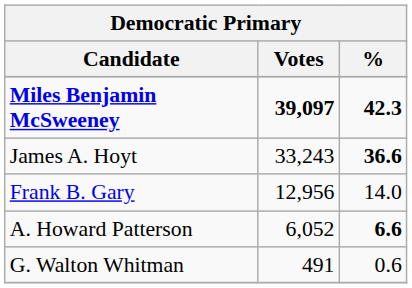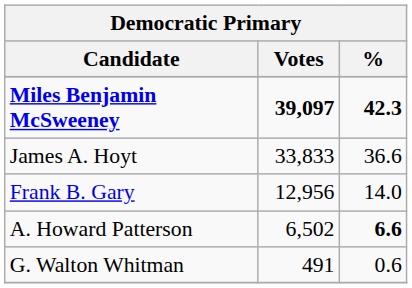James A. Hoyt | Votes: 33,243 -> 33,833
James A. Hoyt | %: bold -> normal
A. Howard Patterson | Votes: 6,052 -> 6,502
